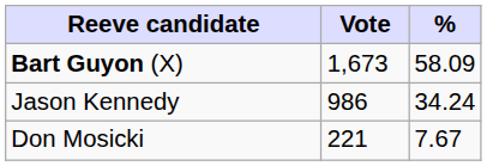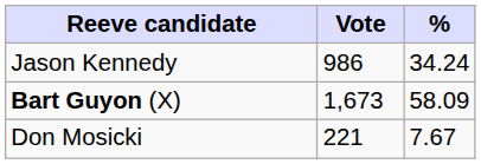rows swapped: Bart Guyon (X) <-> Jason Kennedy
